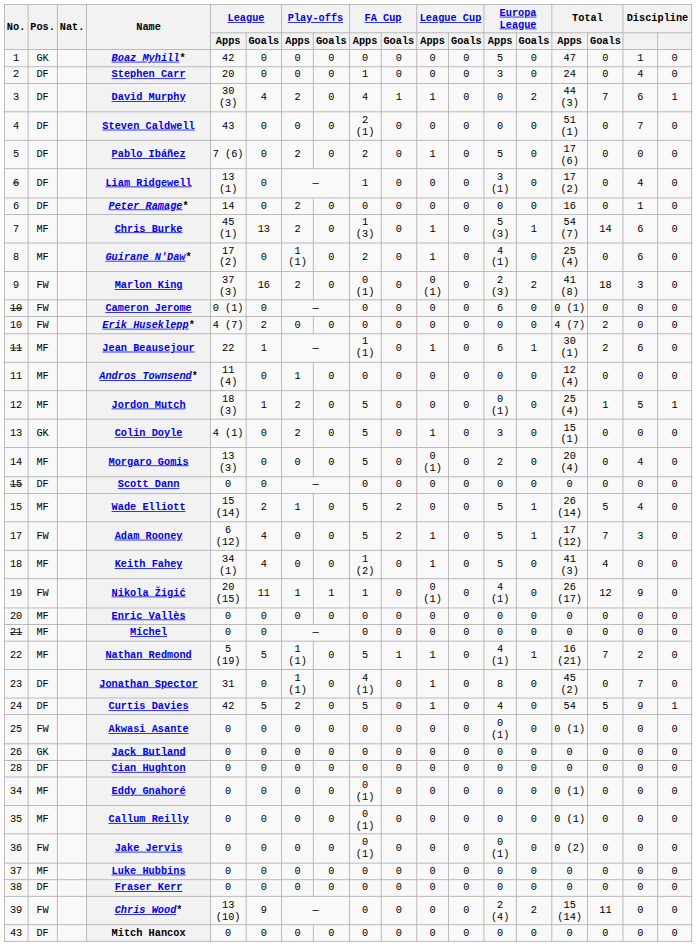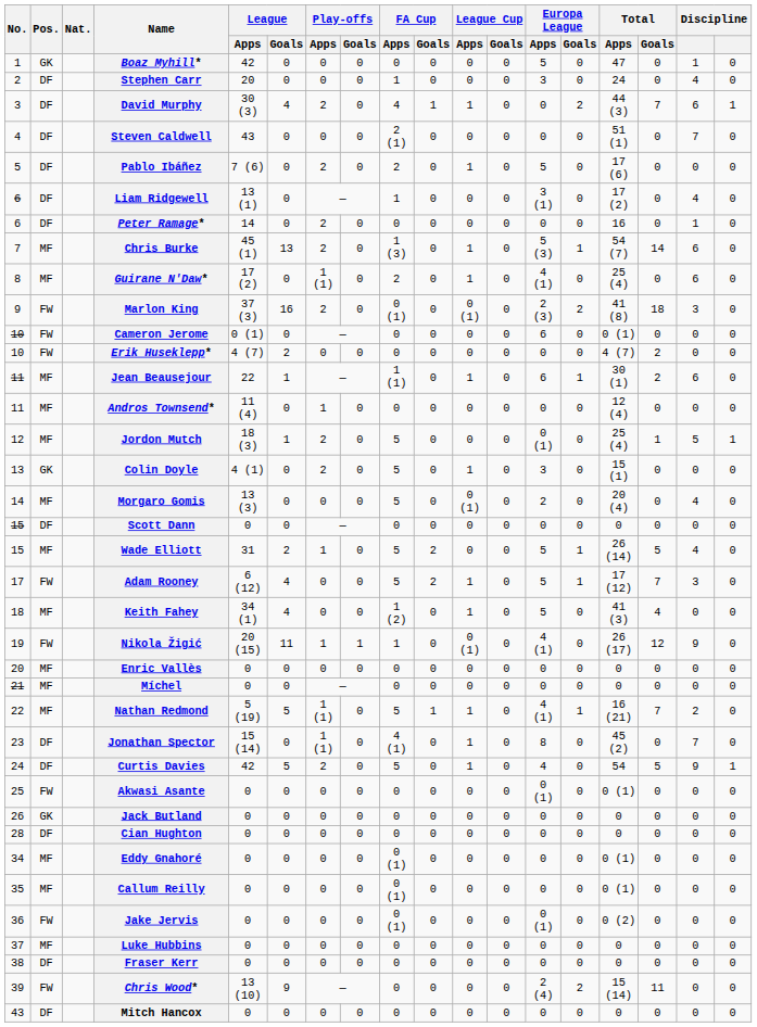Wade Elliott | League / Apps: 15 (14) -> 31
Jonathan Spector | League / Apps: 31 -> 15 (14)
